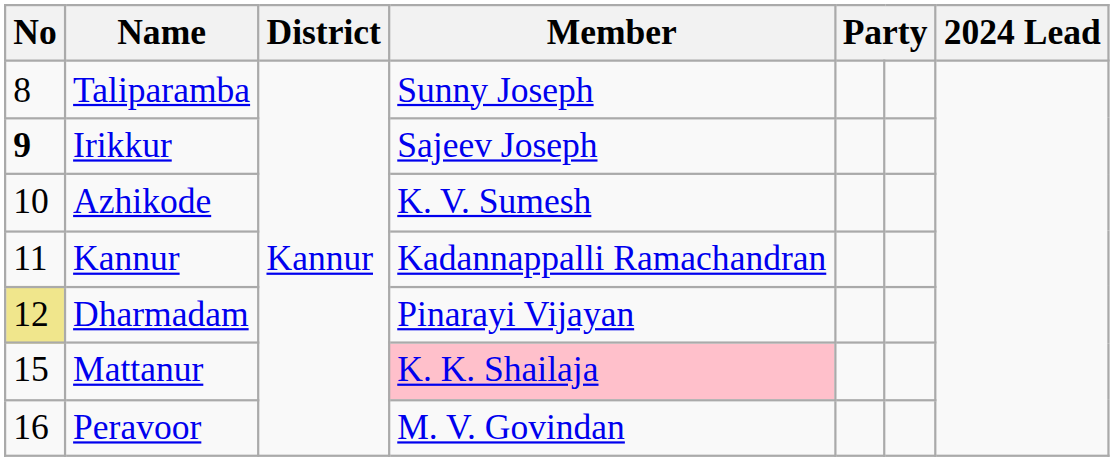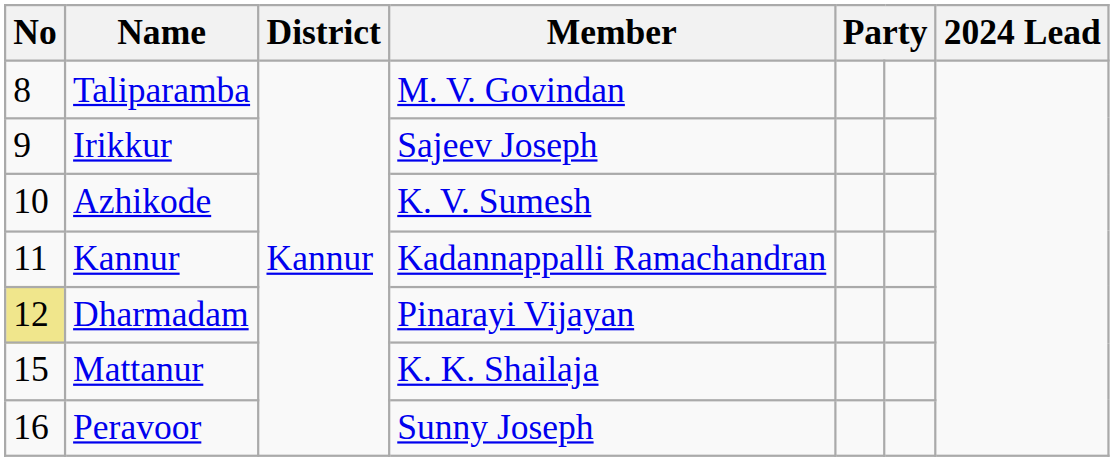Taliparamba | Member: Sunny Joseph -> M. V. Govindan
Irikkur | No: bold -> normal
Mattanur | Member: pink background -> no background
Peravoor | Member: M. V. Govindan -> Sunny Joseph
